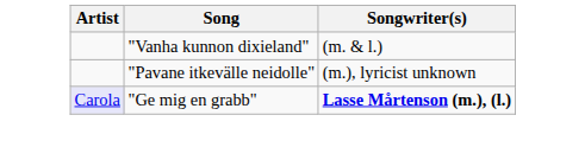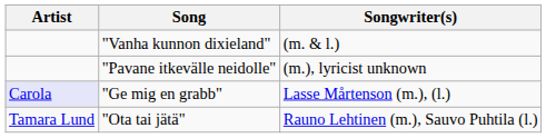"Ge mig en grabb" | Songwriter(s): bold -> normal
+ row: Tamara Lund | "Ota tai jätä" | Rauno Lehtinen (m.), Sauvo Puhtila (l.)
